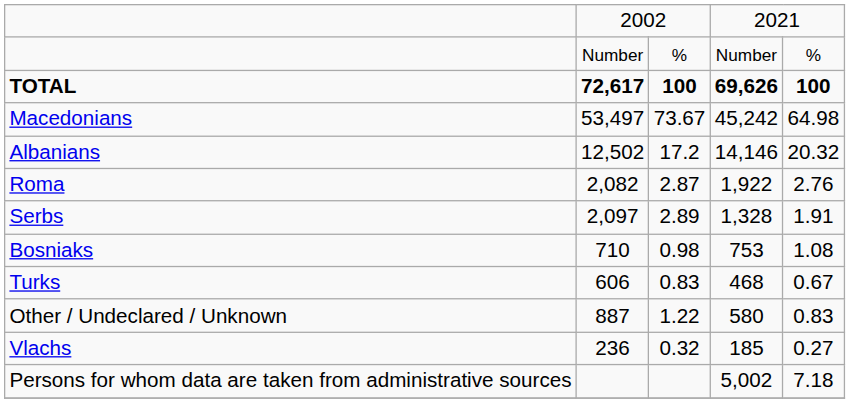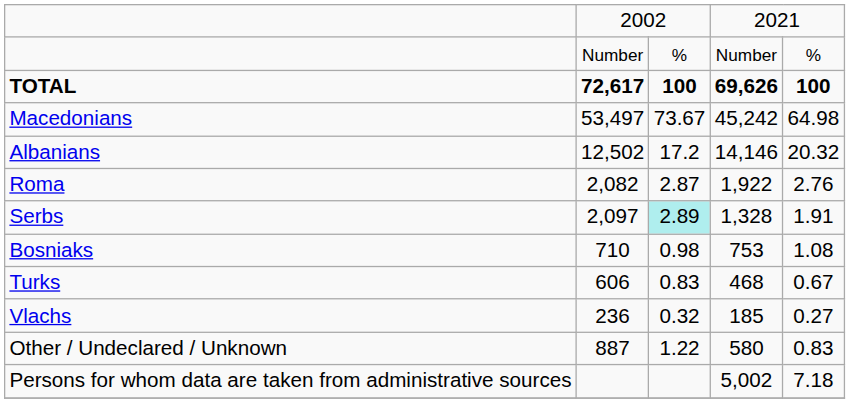Serbs | column 3: no background -> paleturquoise background
rows swapped: Vlachs <-> Other / Undeclared / Unknown
